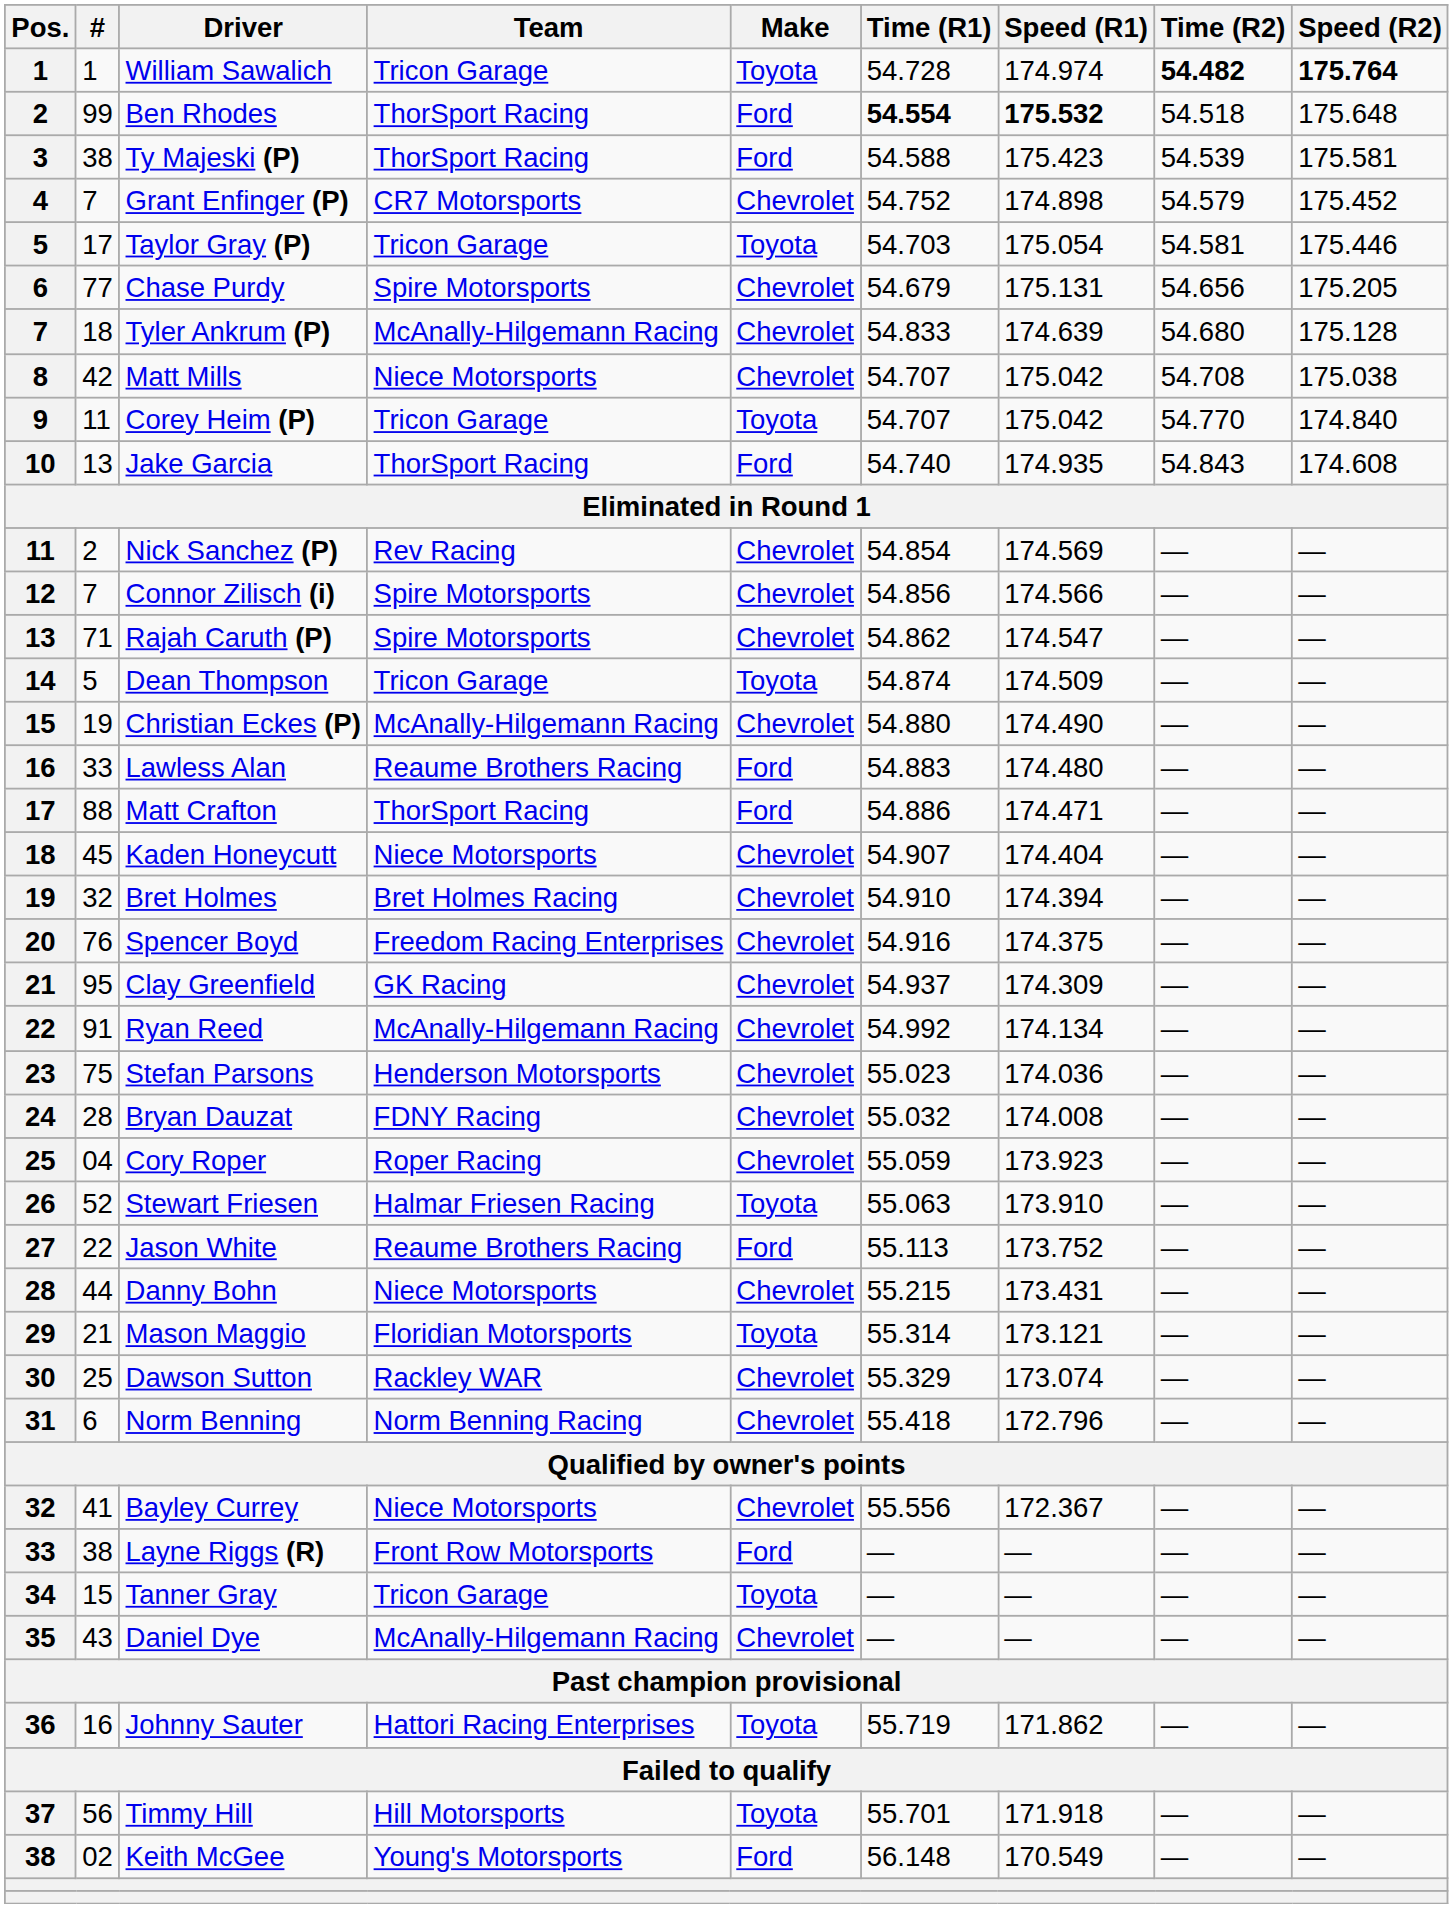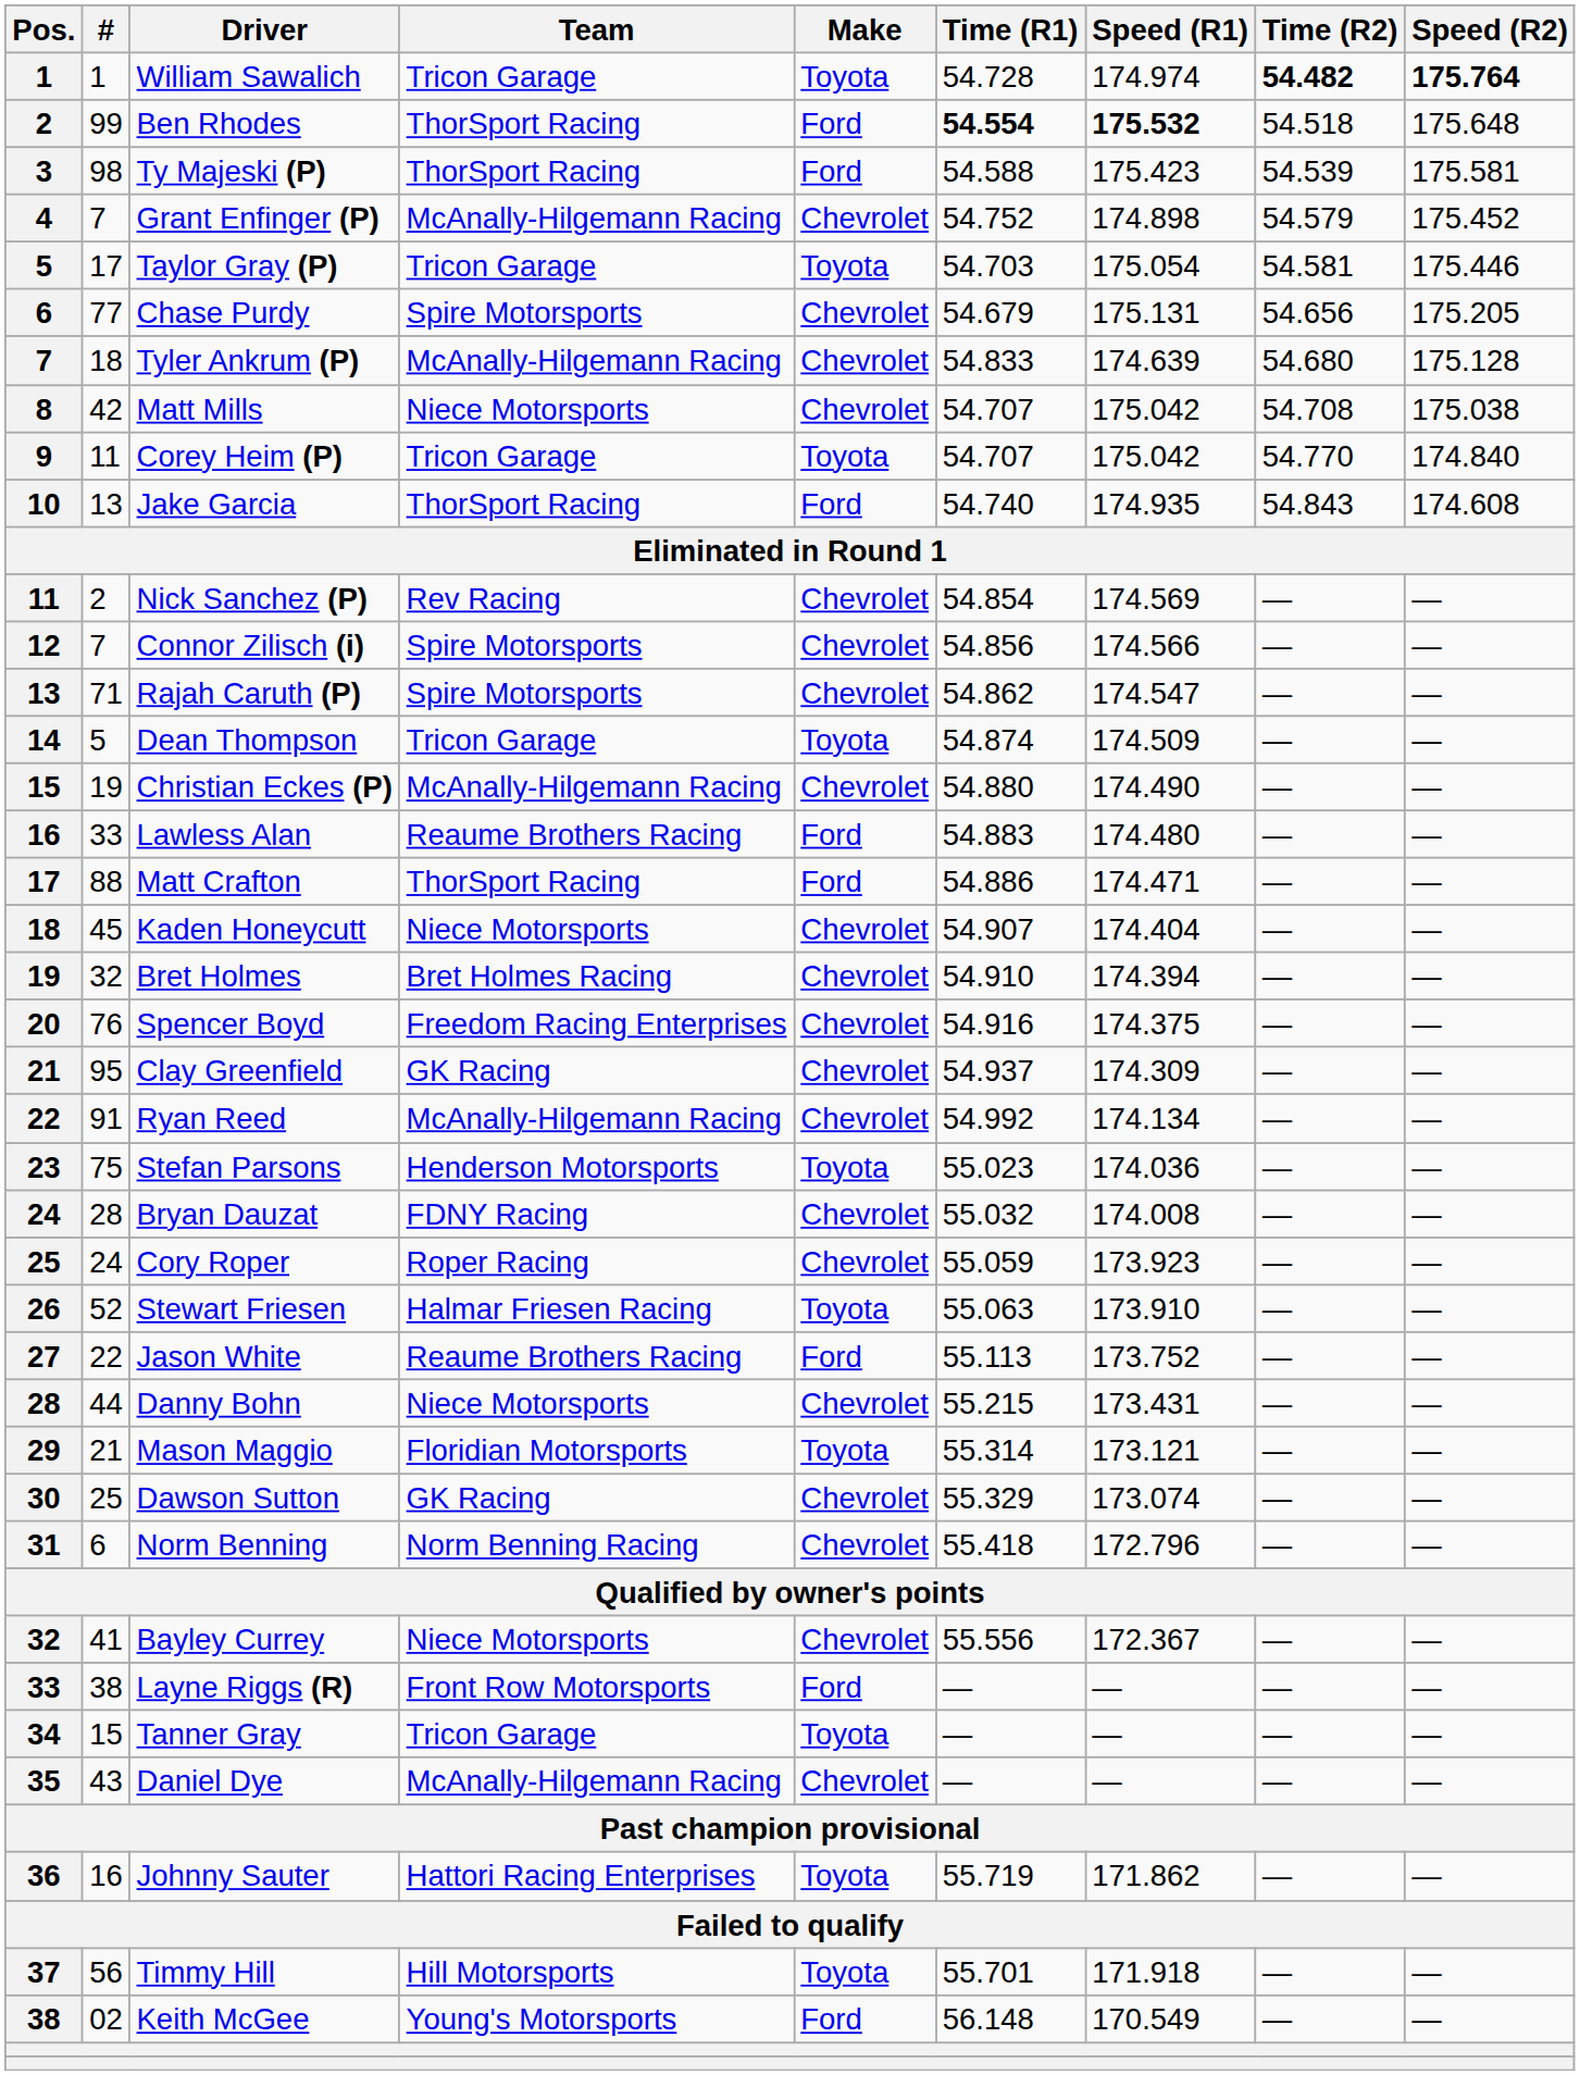Ty Majeski (P) | #: 38 -> 98
Grant Enfinger (P) | Team: CR7 Motorsports -> McAnally-Hilgemann Racing
Stefan Parsons | Make: Chevrolet -> Toyota
Cory Roper | #: 04 -> 24
Dawson Sutton | Team: Rackley WAR -> GK Racing
